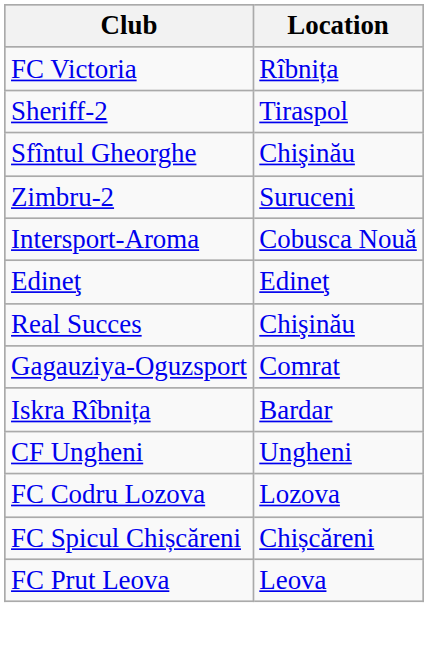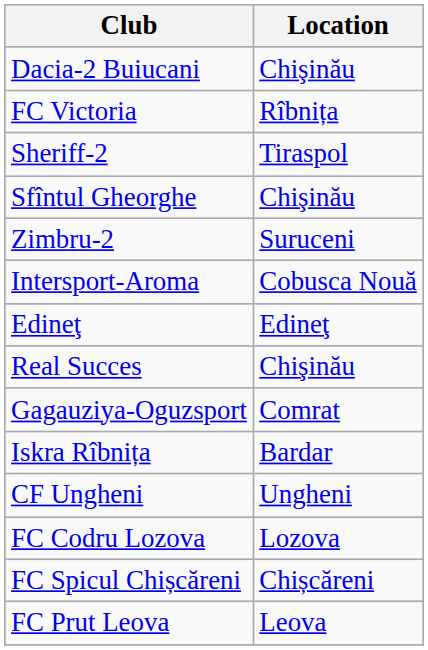+ row: Dacia-2 Buiucani | Chişinău
